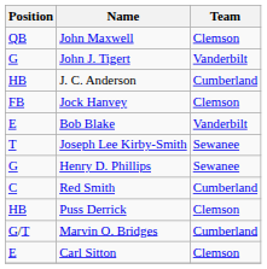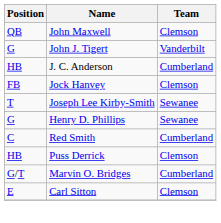- row: E | Bob Blake | Vanderbilt
